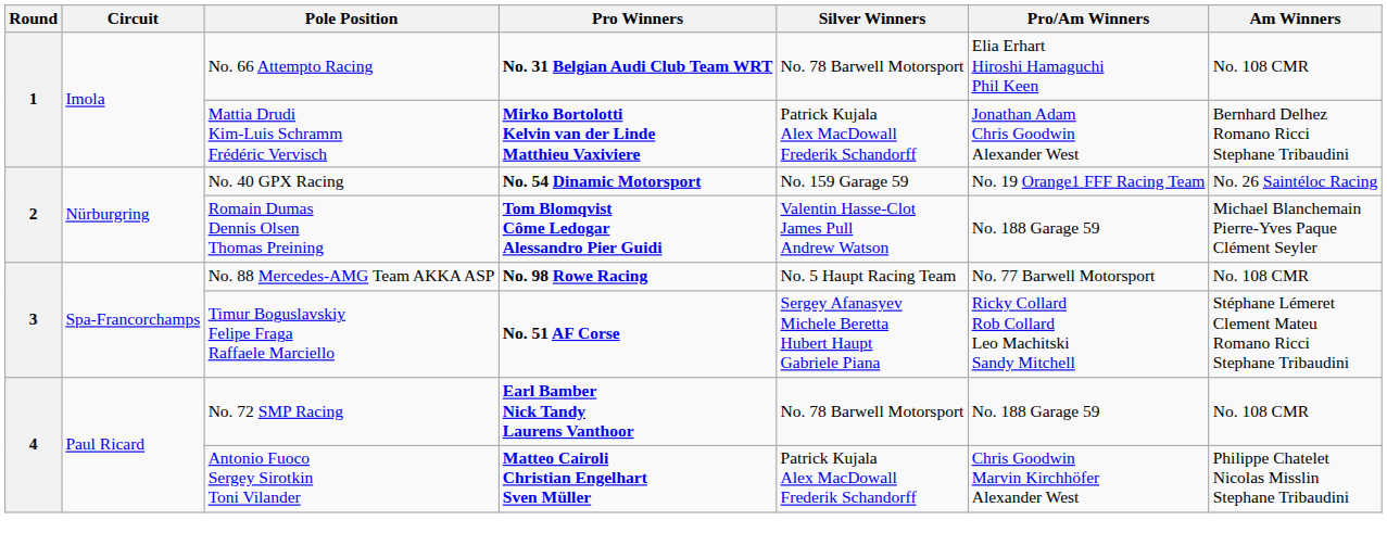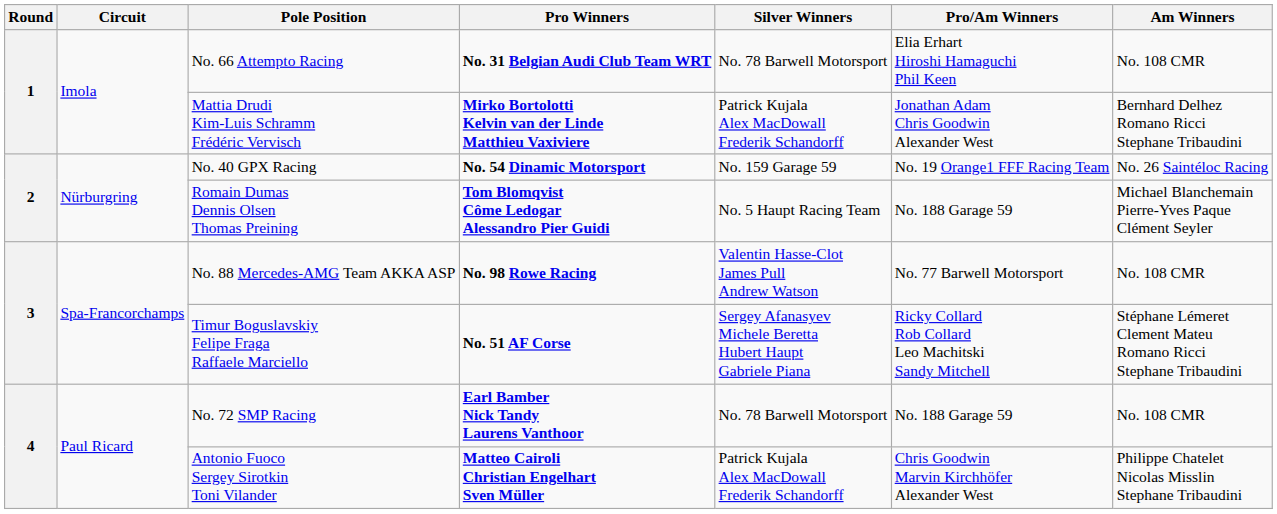Romain Dumas Dennis Olsen Thomas Preining | Silver Winners: Valentin Hasse-Clot James Pull Andrew Watson -> No. 5 Haupt Racing Team
No. 88 Mercedes-AMG Team AKKA ASP | Silver Winners: No. 5 Haupt Racing Team -> Valentin Hasse-Clot James Pull Andrew Watson
